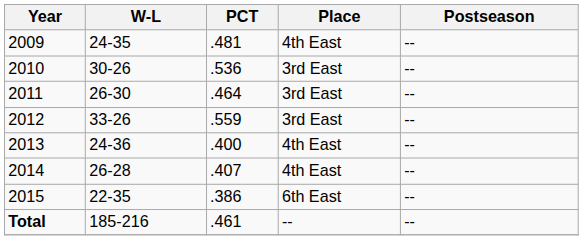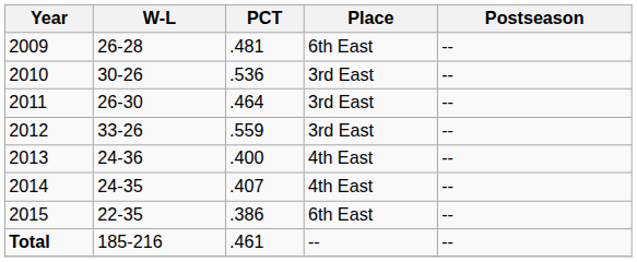2009 | W-L: 24-35 -> 26-28
2009 | Place: 4th East -> 6th East
2014 | W-L: 26-28 -> 24-35
